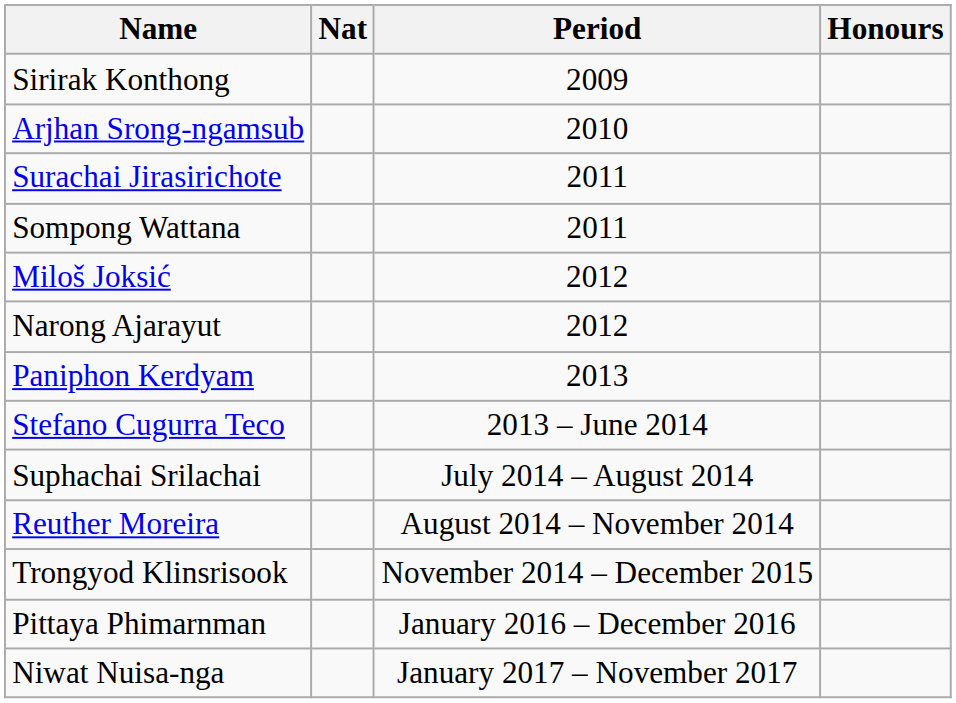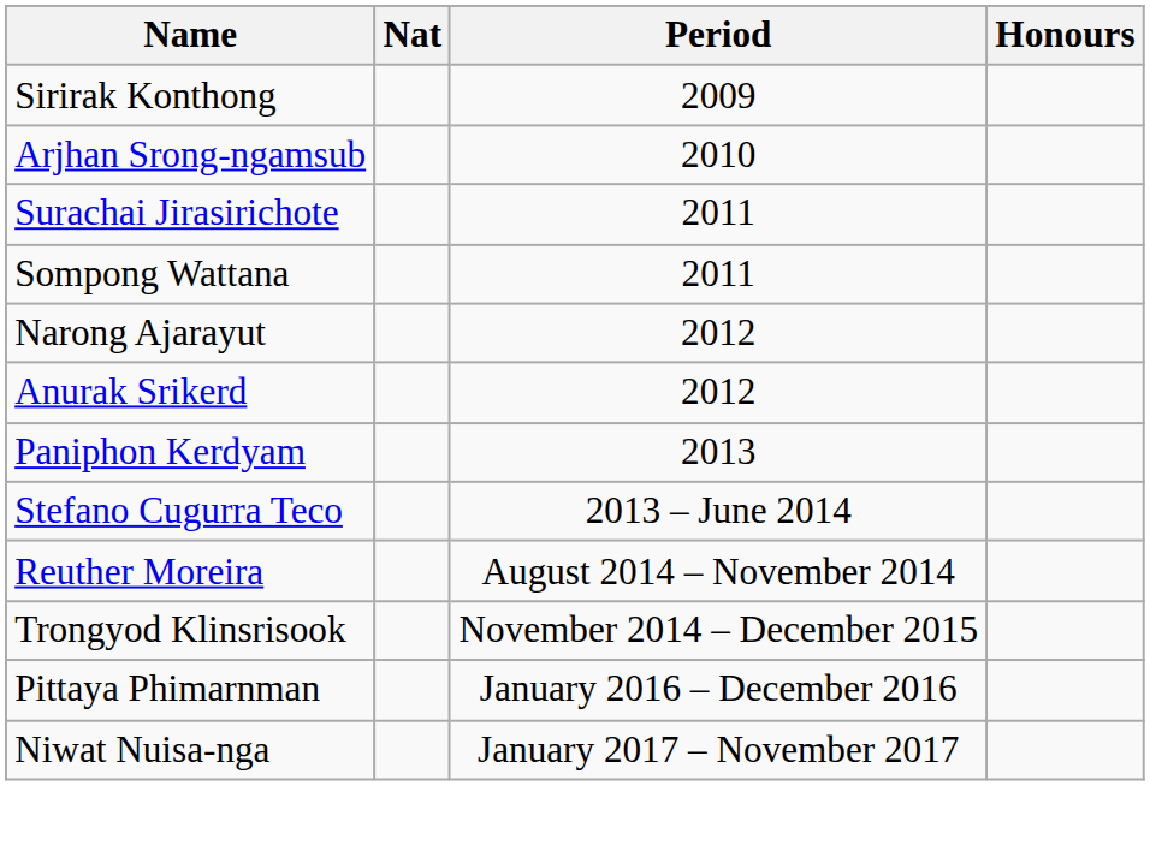- row: Miloš Joksić | 2012
+ row: Anurak Srikerd | 2012
- row: Suphachai Srilachai | July 2014 – August 2014
